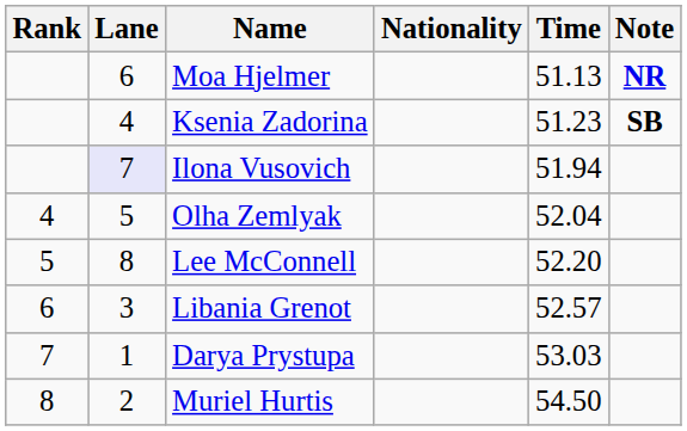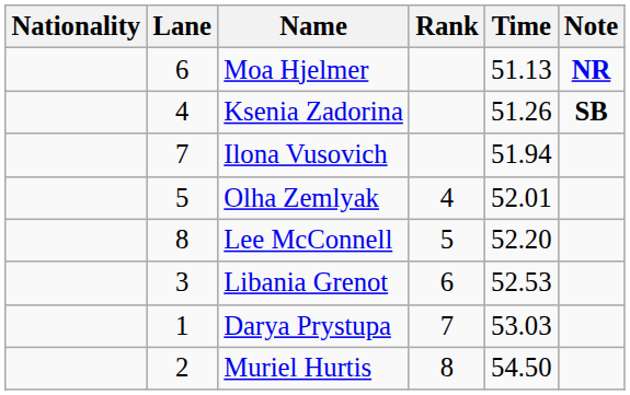columns swapped: Rank <-> Nationality
Ksenia Zadorina | Time: 51.23 -> 51.26
Ilona Vusovich | Lane: lavender background -> no background
Olha Zemlyak | Time: 52.04 -> 52.01
Libania Grenot | Time: 52.57 -> 52.53
